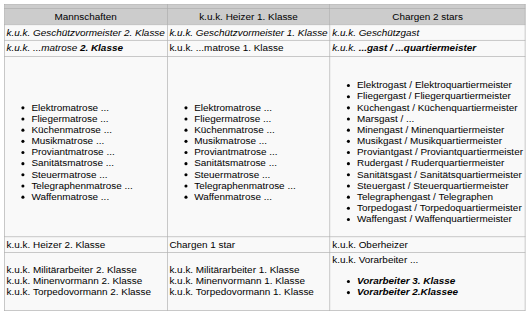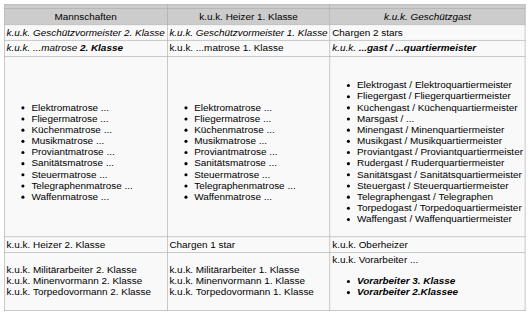Mannschaften | column 3: Chargen 2 stars -> k.u.k. Geschützgast
k.u.k. Geschützvormeister 2. Klasse | column 3: k.u.k. Geschützgast -> Chargen 2 stars
